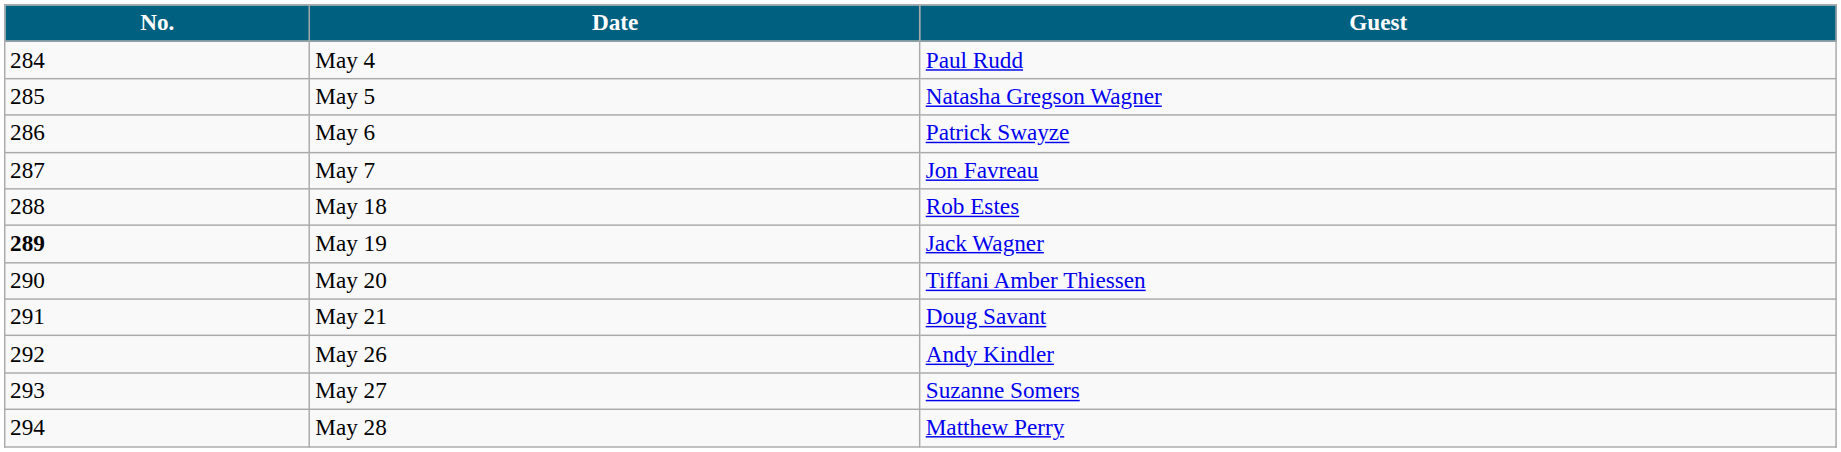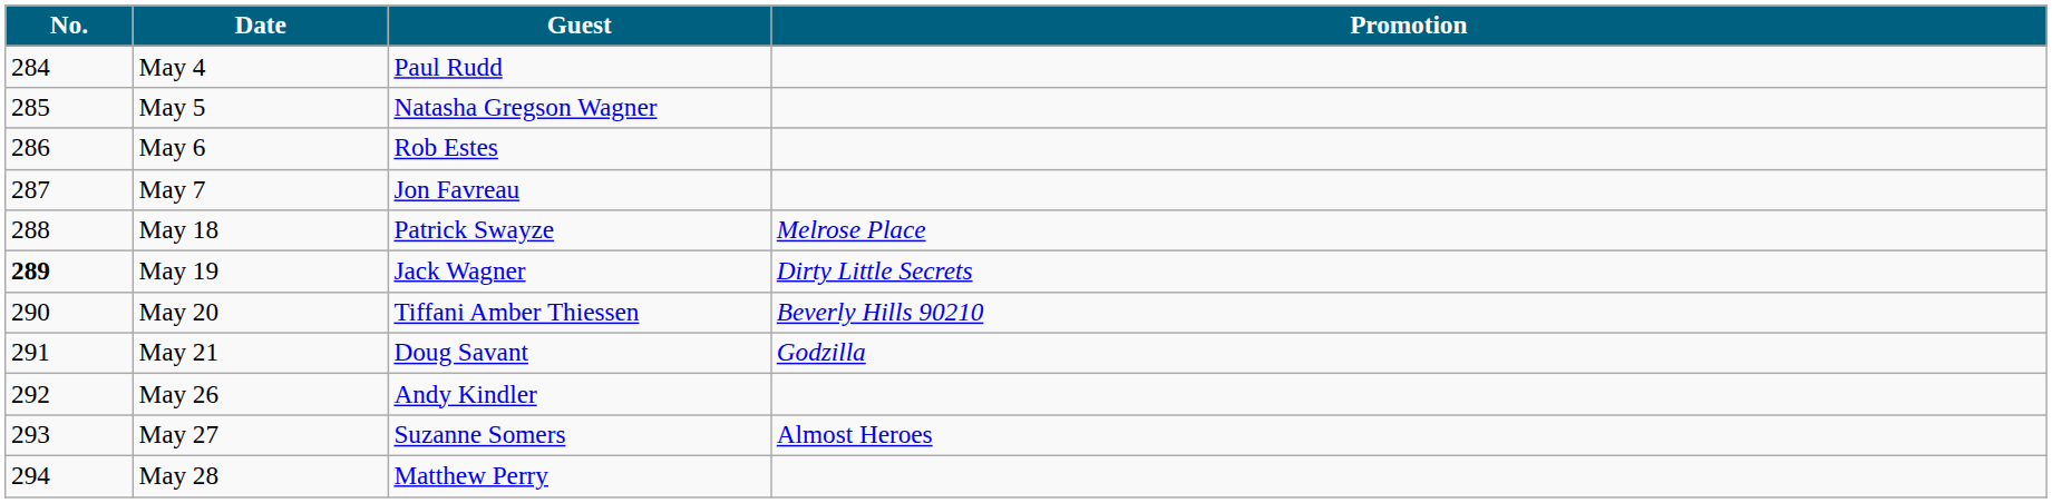+ column: Promotion | Melrose Place | Dirty Little Secrets | Beverly Hills 90210 | Godzilla | Almost Heroes
May 6 | Guest: Patrick Swayze -> Rob Estes
May 18 | Guest: Rob Estes -> Patrick Swayze
